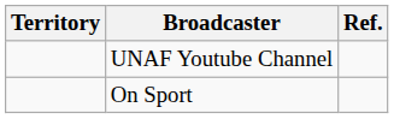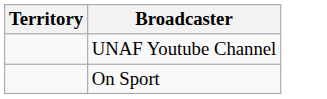- column: Ref.
